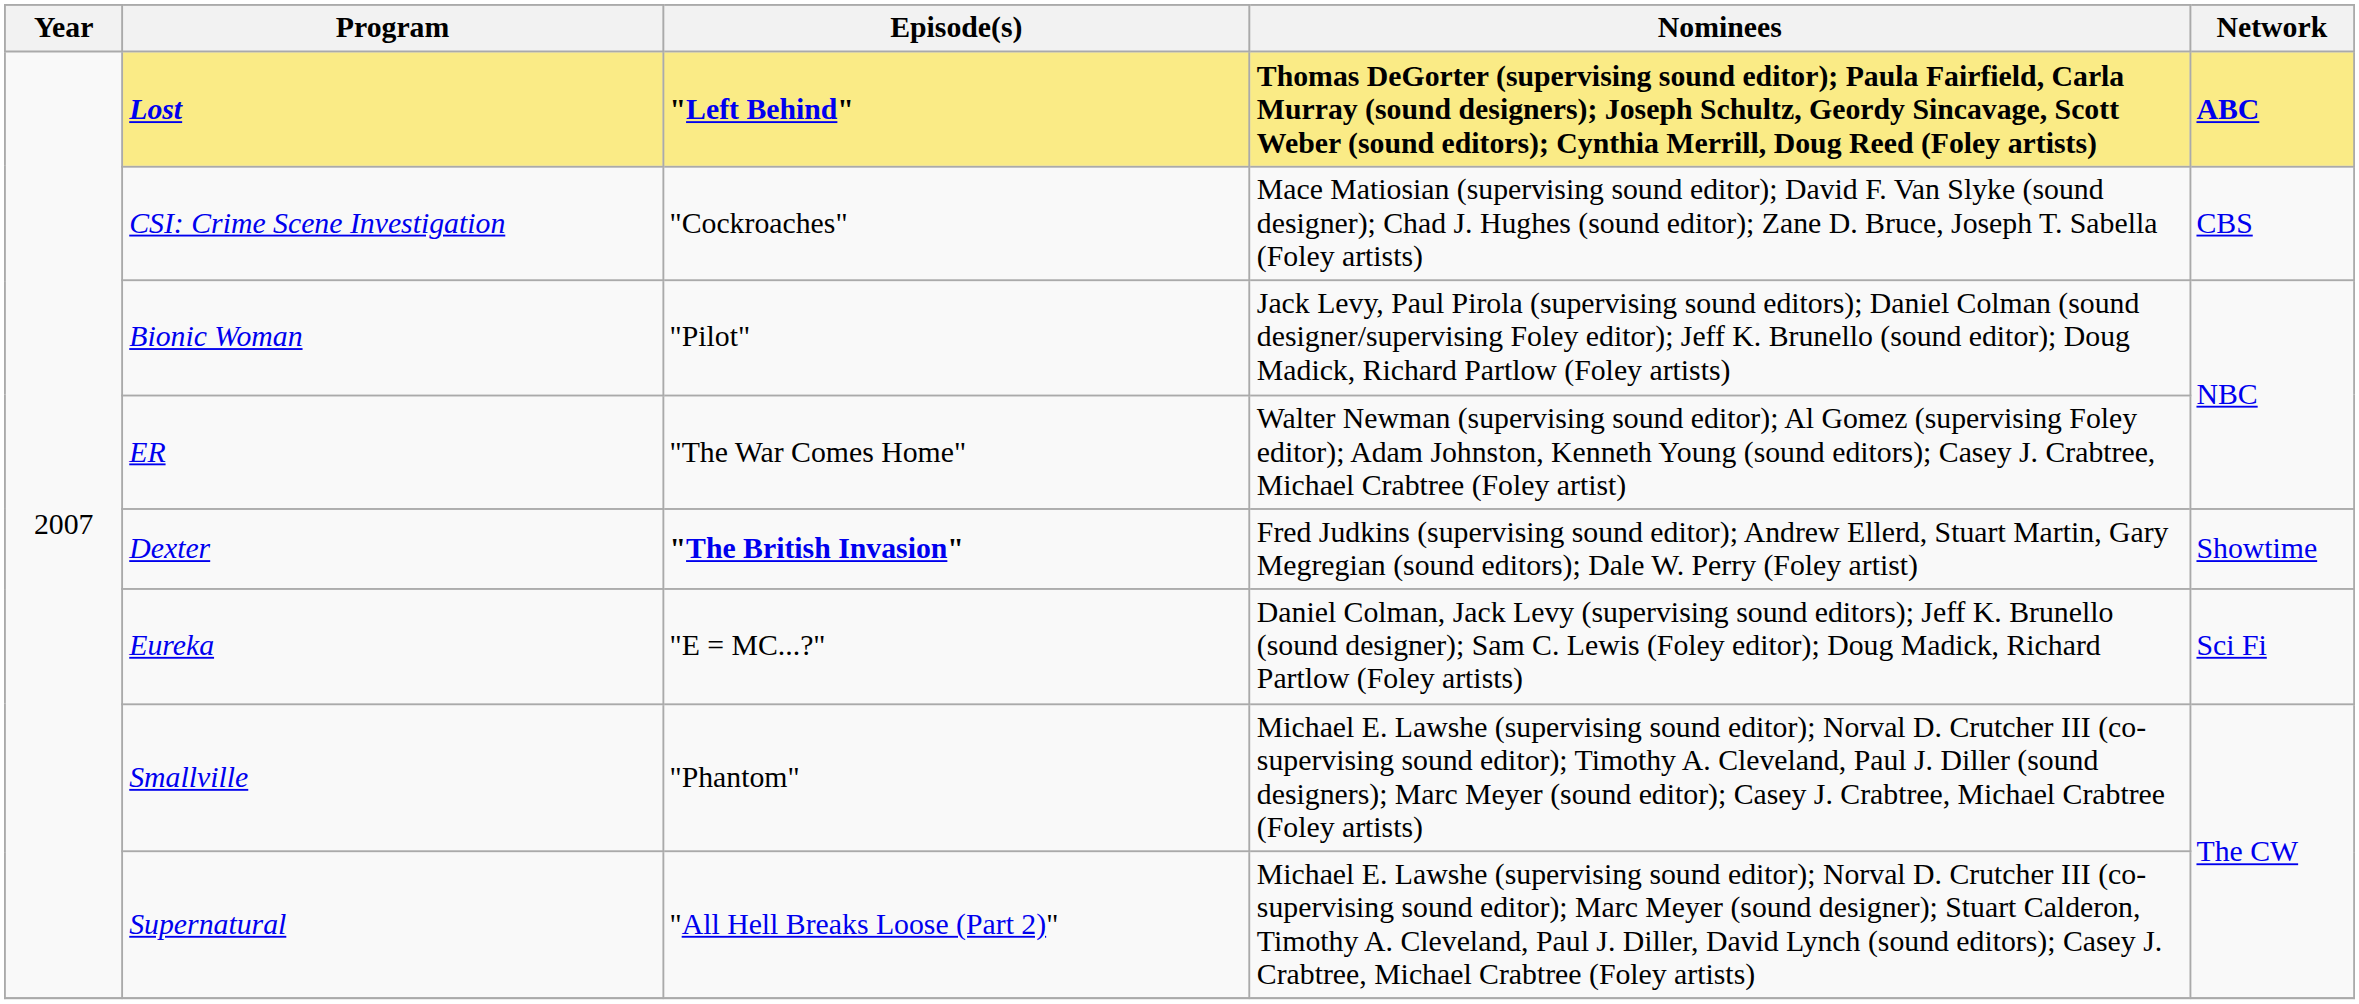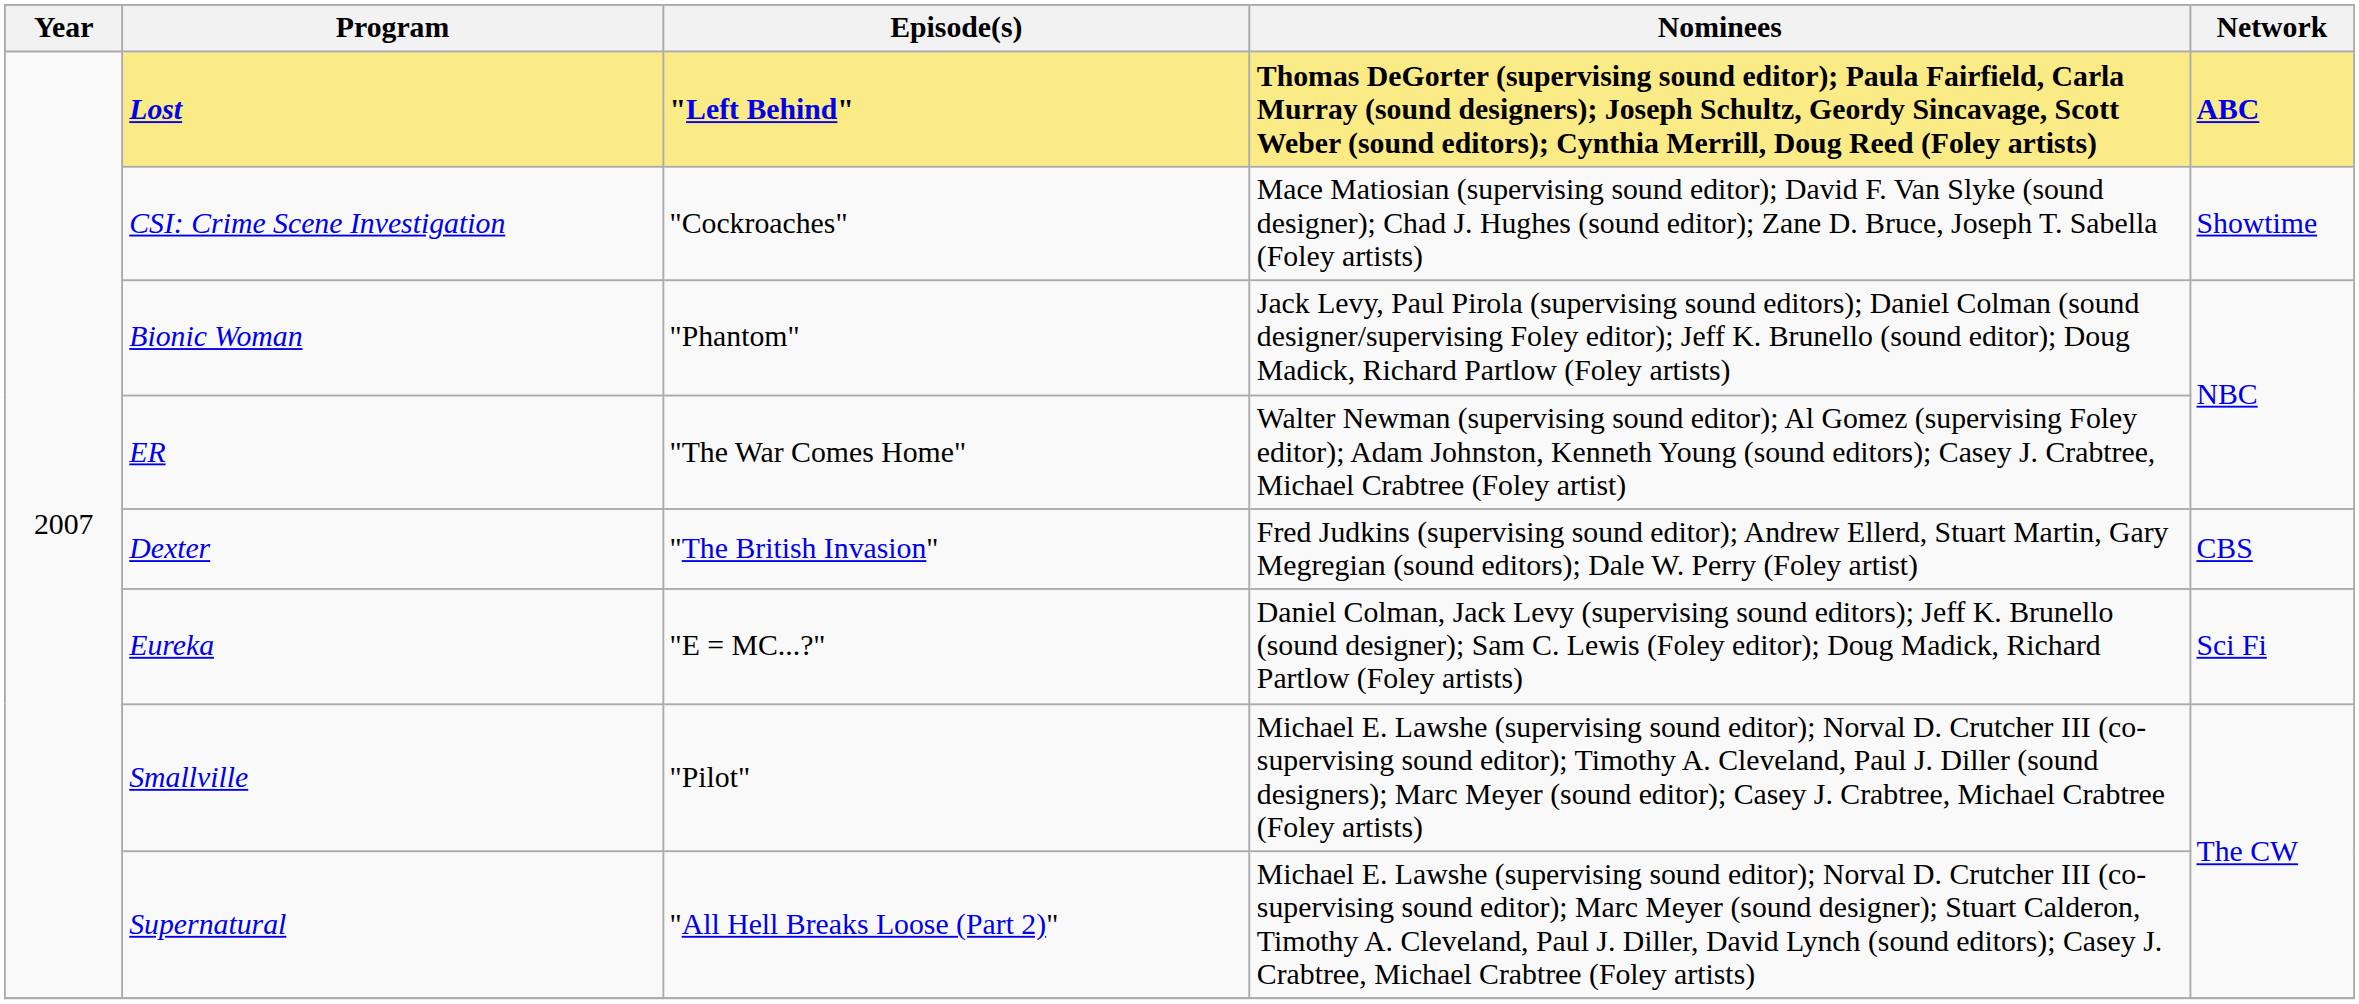CSI: Crime Scene Investigation | Network: CBS -> Showtime
Bionic Woman | Episode(s): "Pilot" -> "Phantom"
Dexter | Episode(s): bold -> normal
Dexter | Network: Showtime -> CBS
Smallville | Episode(s): "Phantom" -> "Pilot"
